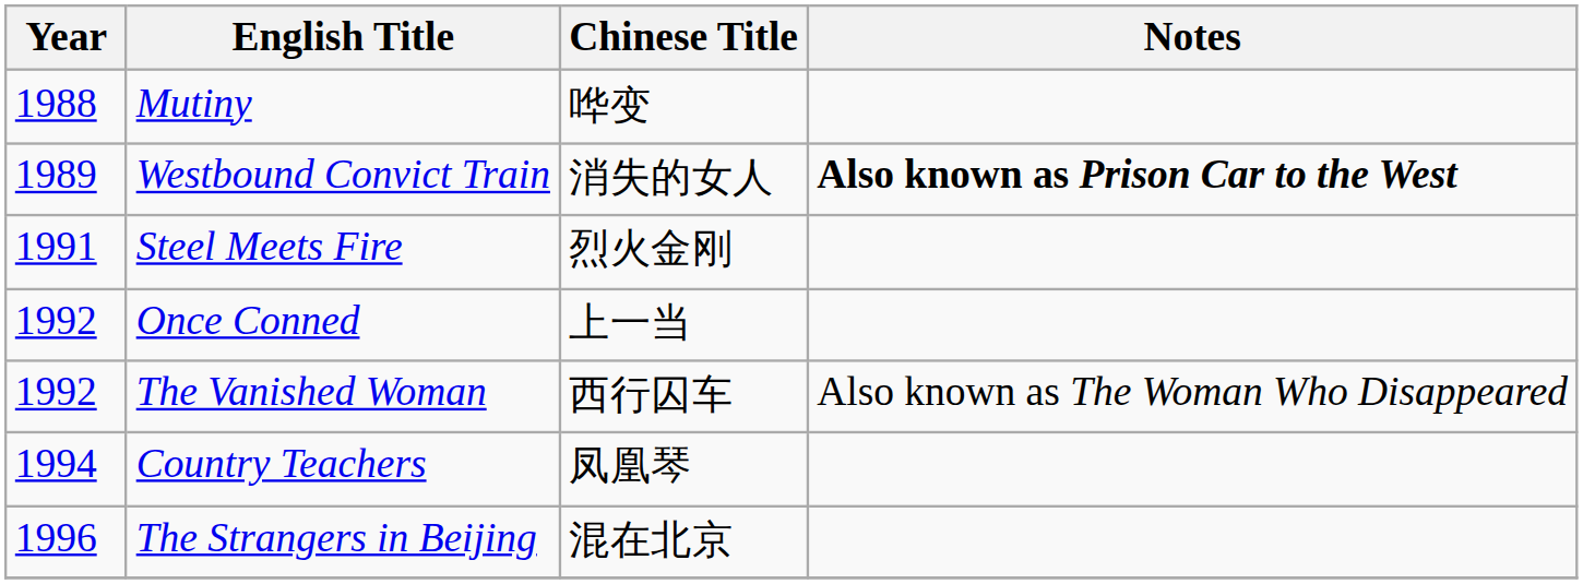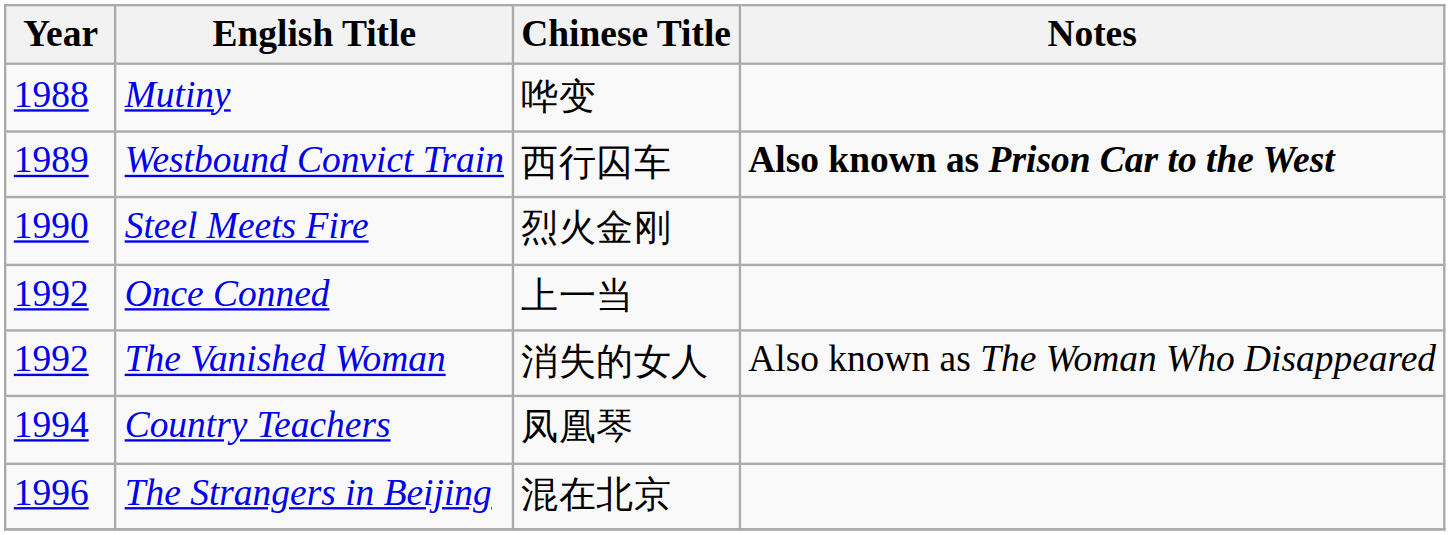Westbound Convict Train | Chinese Title: 消失的女人 -> 西行囚车
Steel Meets Fire | Year: 1991 -> 1990
The Vanished Woman | Chinese Title: 西行囚车 -> 消失的女人
